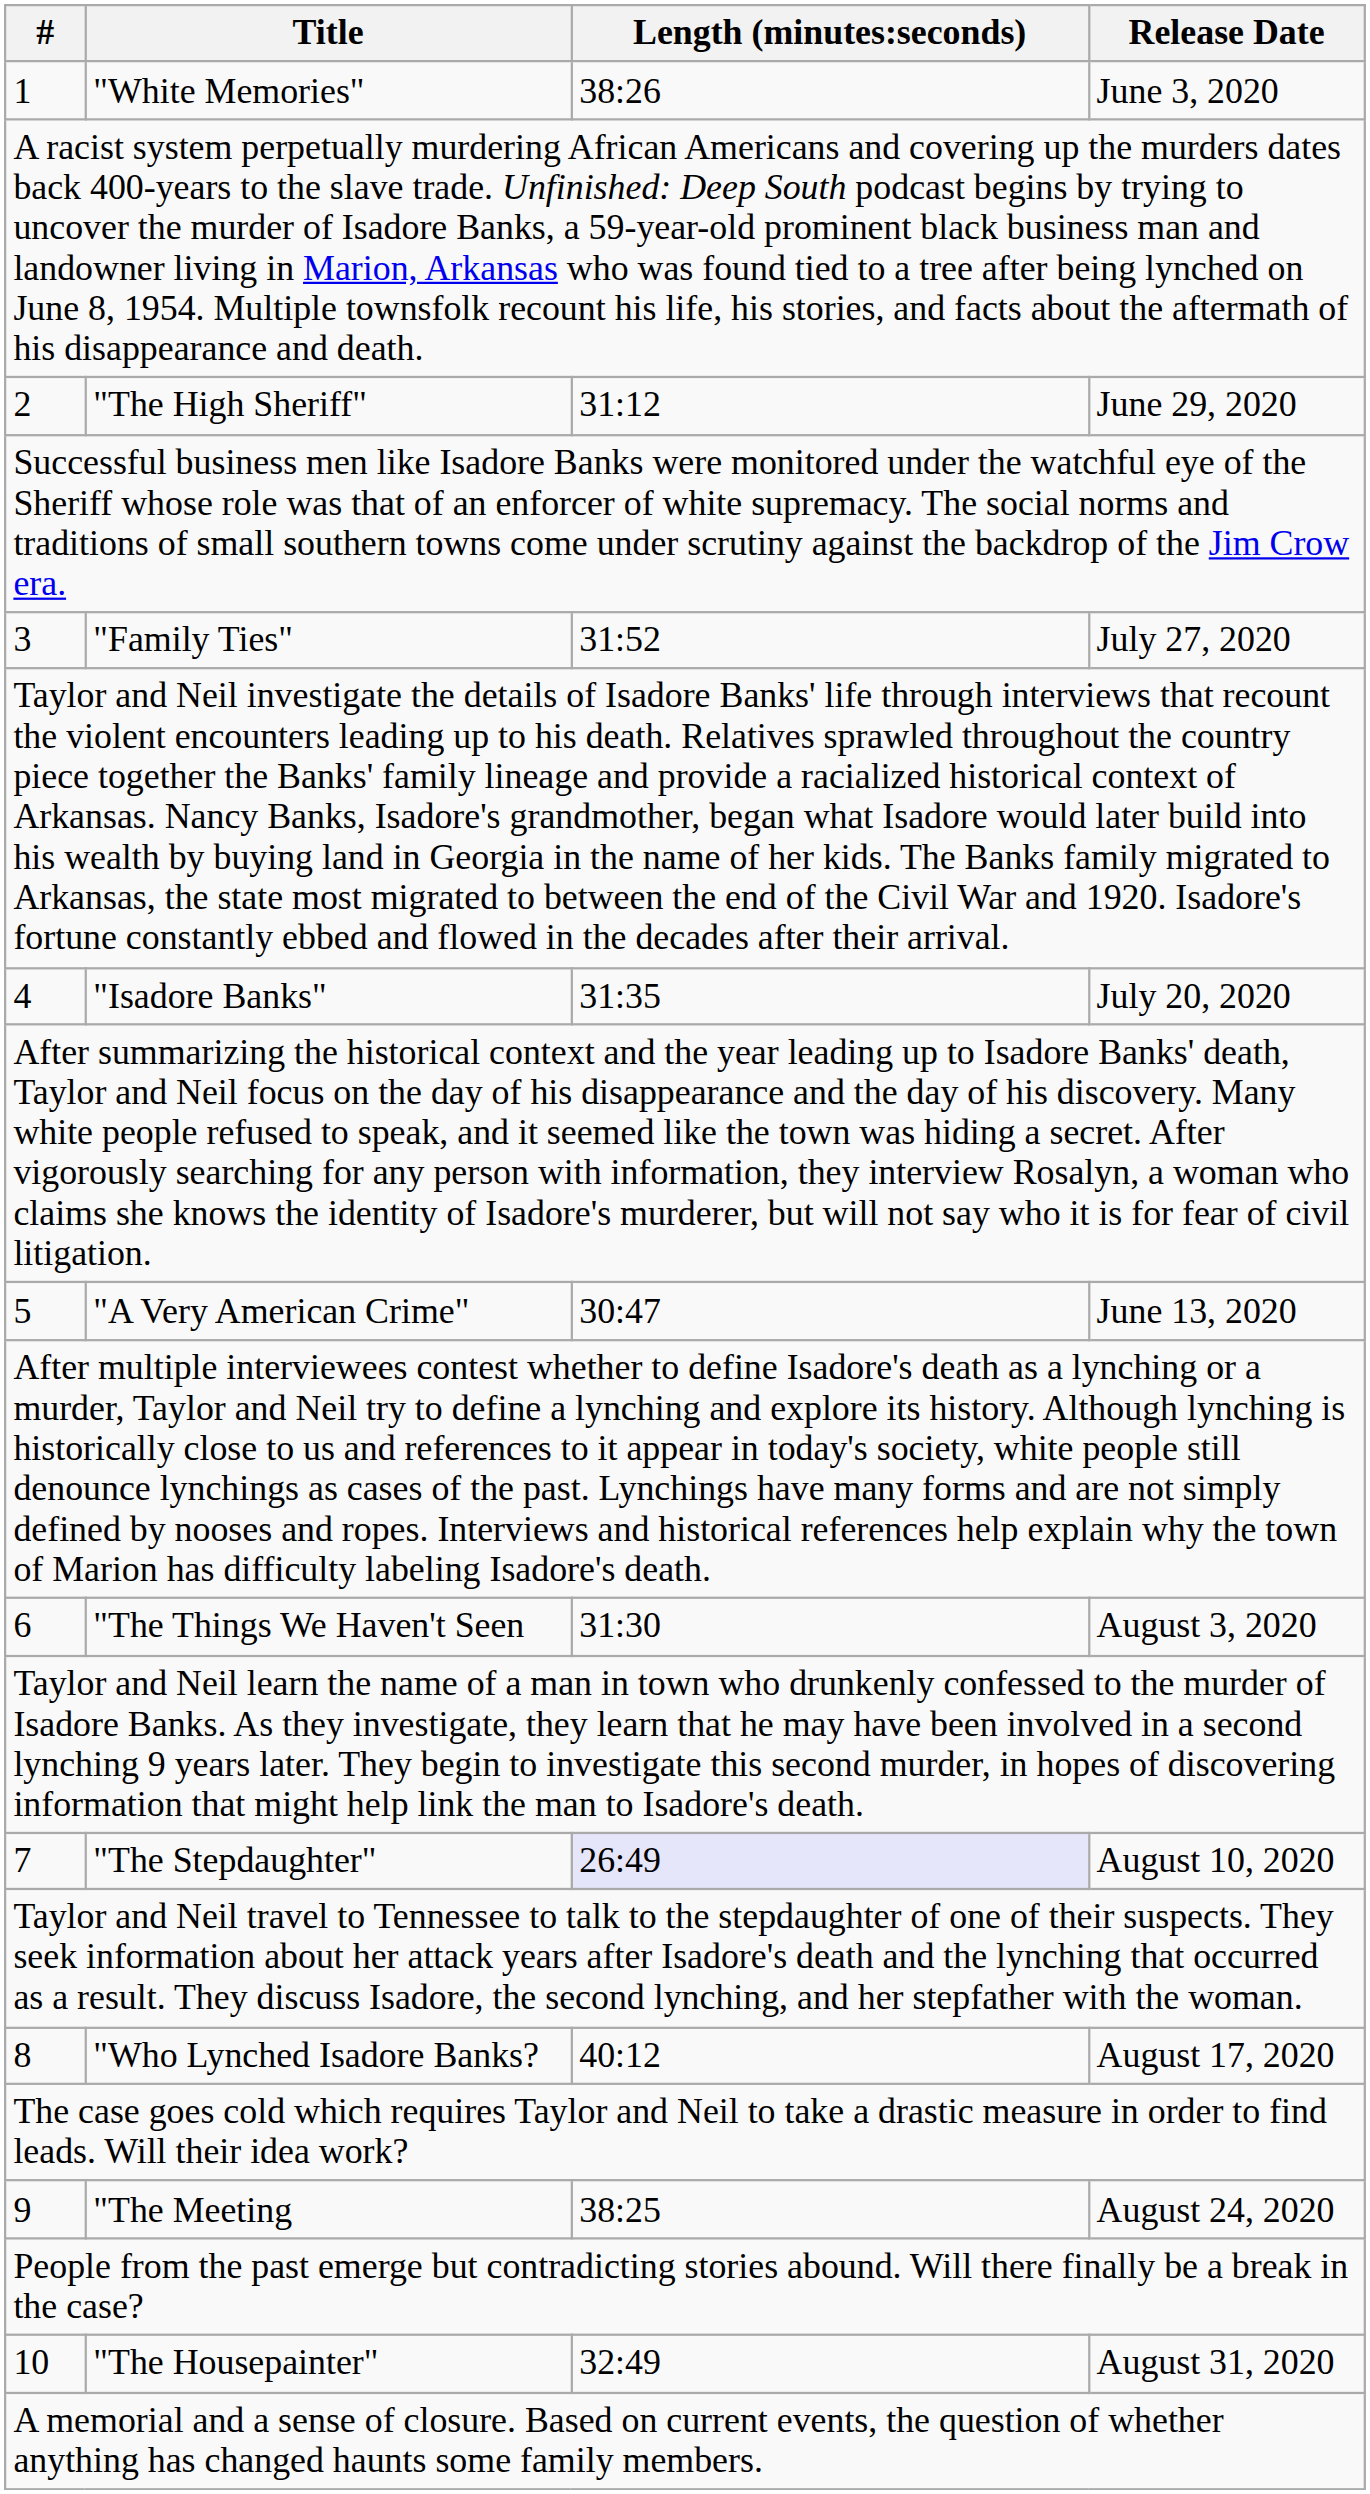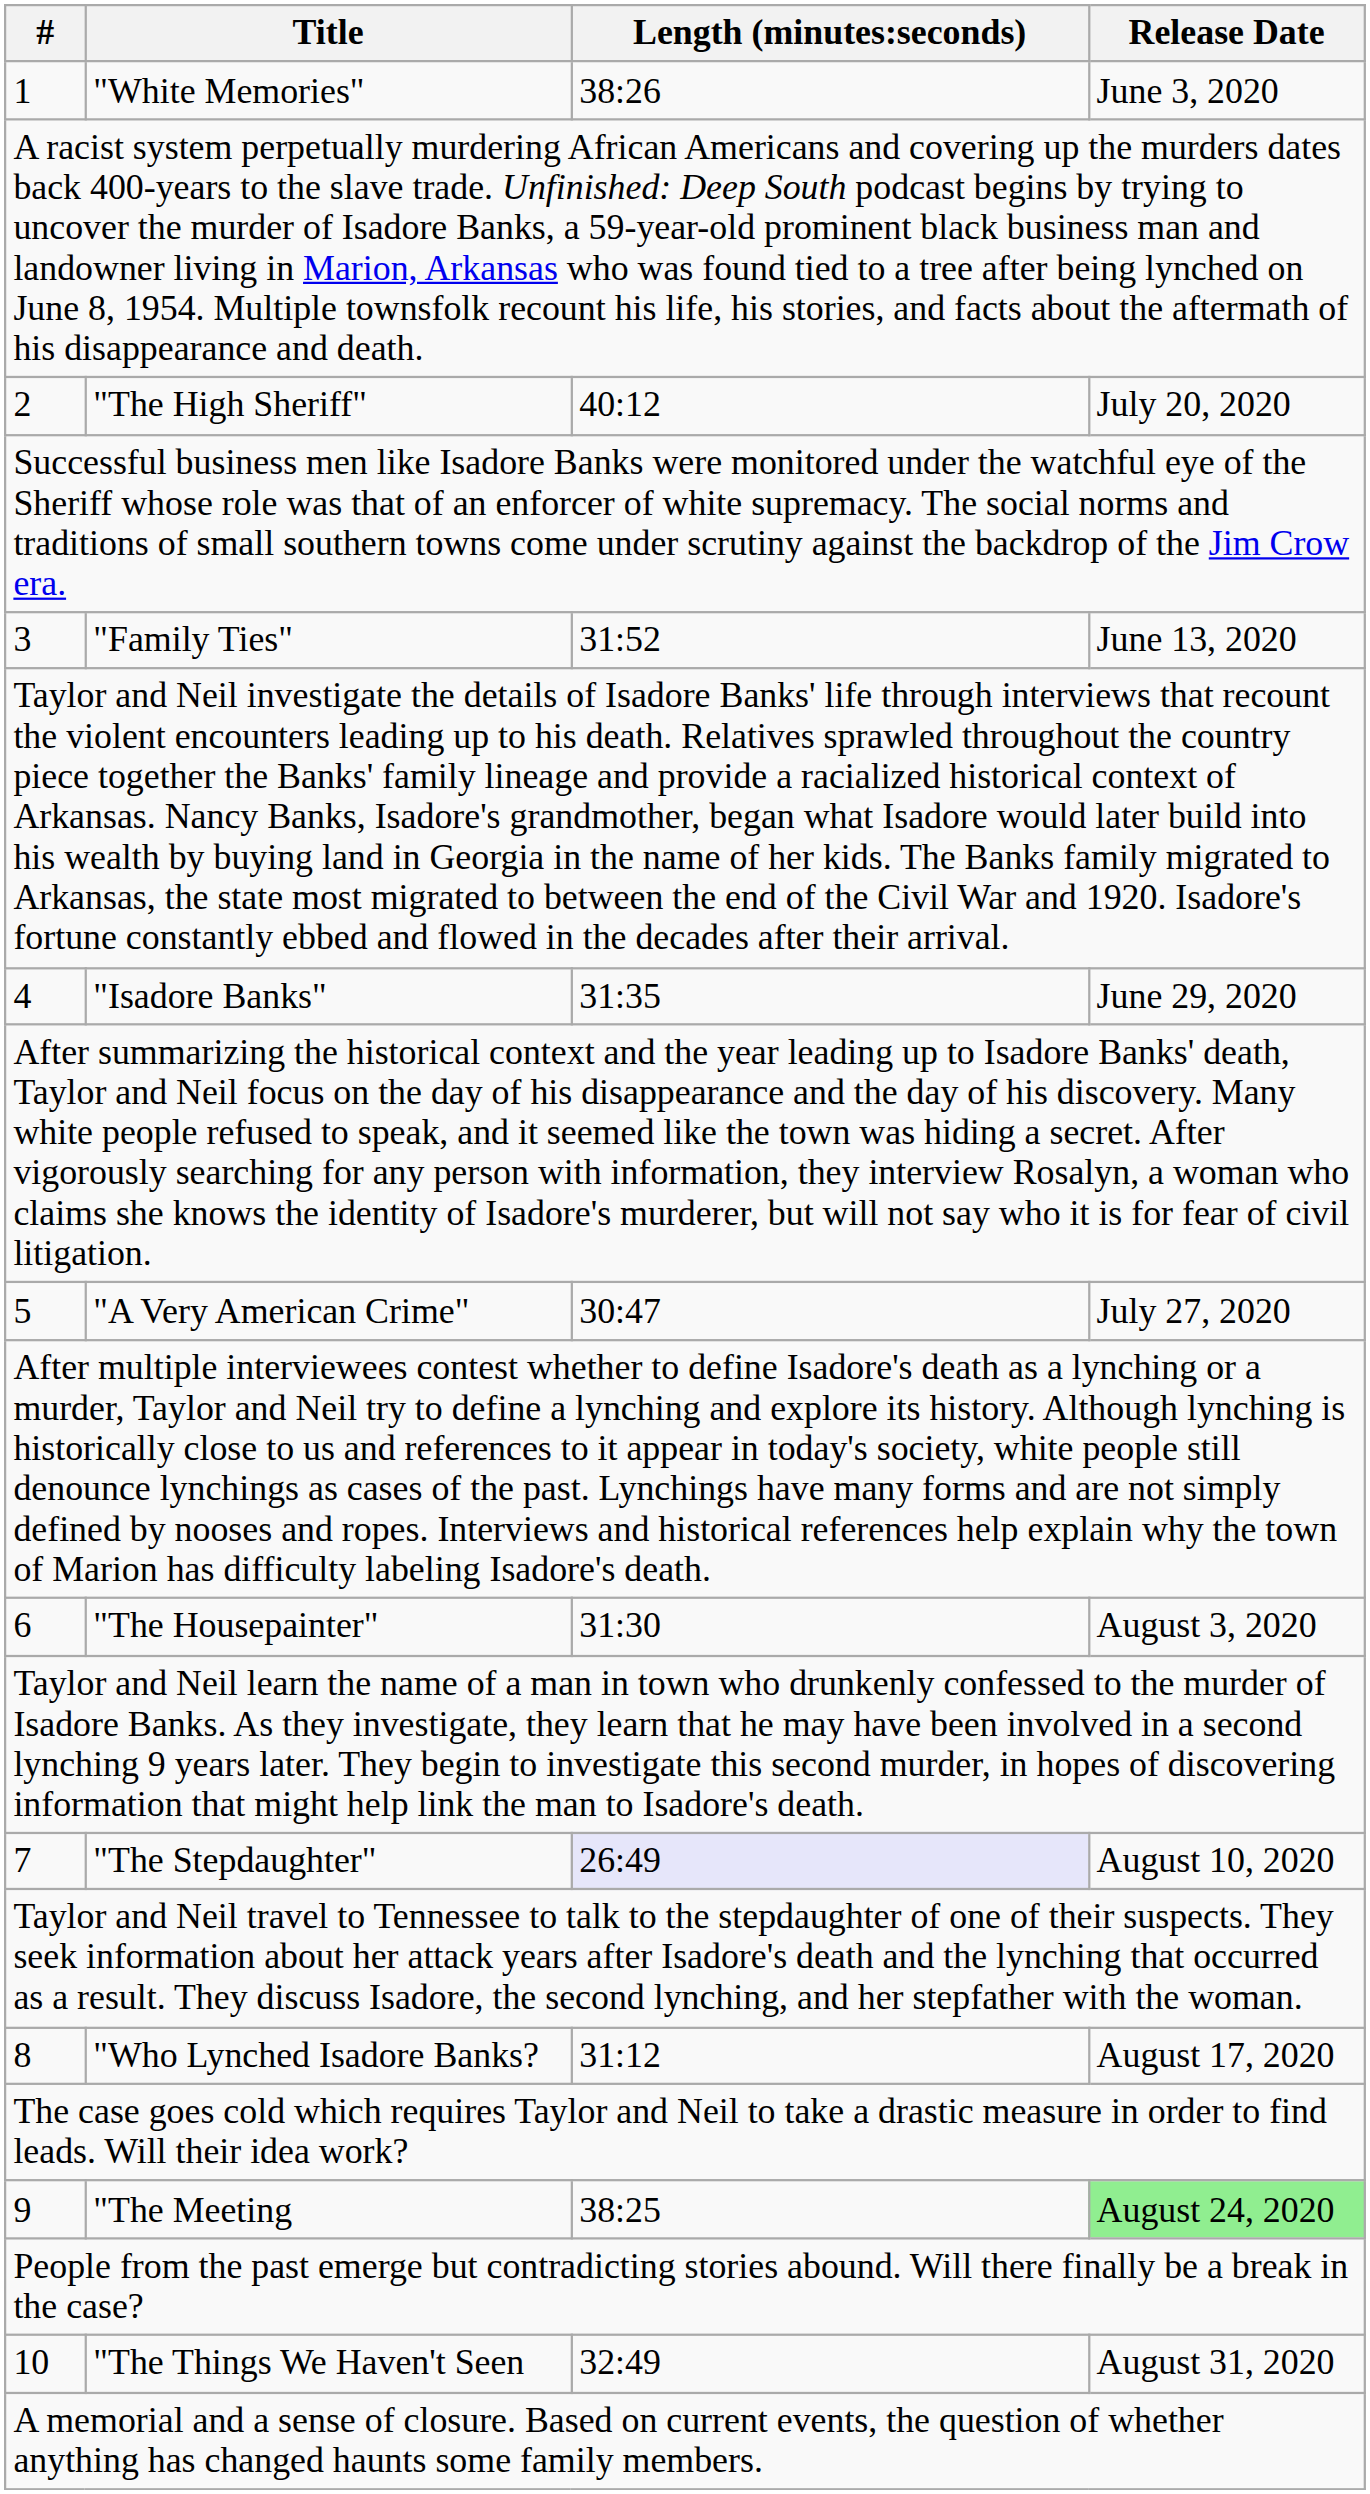2 | Length (minutes:seconds): 31:12 -> 40:12
2 | Release Date: June 29, 2020 -> July 20, 2020
3 | Release Date: July 27, 2020 -> June 13, 2020
4 | Release Date: July 20, 2020 -> June 29, 2020
5 | Release Date: June 13, 2020 -> July 27, 2020
6 | Title: "The Things We Haven't Seen -> "The Housepainter"
8 | Length (minutes:seconds): 40:12 -> 31:12
9 | Release Date: no background -> lightgreen background
10 | Title: "The Housepainter" -> "The Things We Haven't Seen
